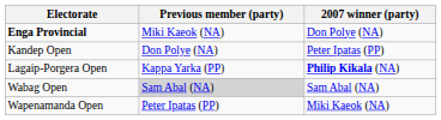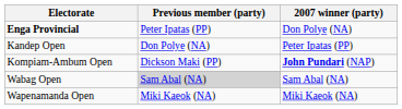Enga Provincial | Previous member (party): Miki Kaeok (NA) -> Peter Ipatas (PP)
+ row: Kompiam-Ambum Open | Dickson Maki (PP) | John Pundari (NAP)
- row: Lagaip-Porgera Open | Kappa Yarka (PP) | Philip Kikala (NA)
Wapenamanda Open | Previous member (party): Peter Ipatas (PP) -> Miki Kaeok (NA)
